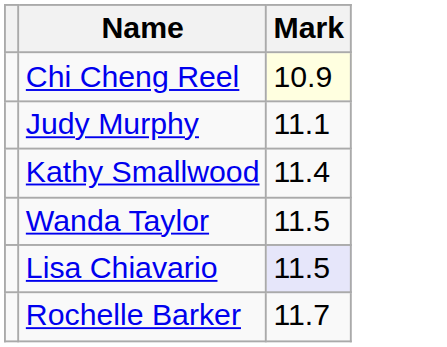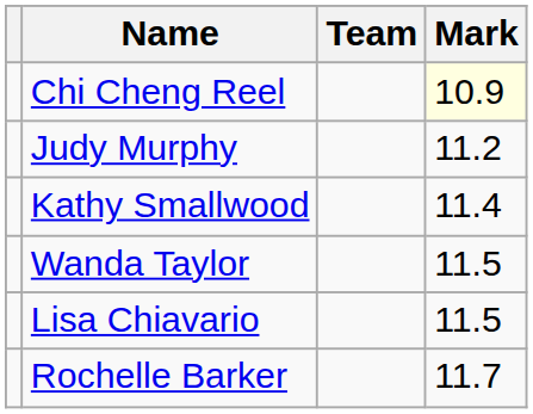+ column: Team
Judy Murphy | Mark: 11.1 -> 11.2
Lisa Chiavario | Mark: lavender background -> no background
